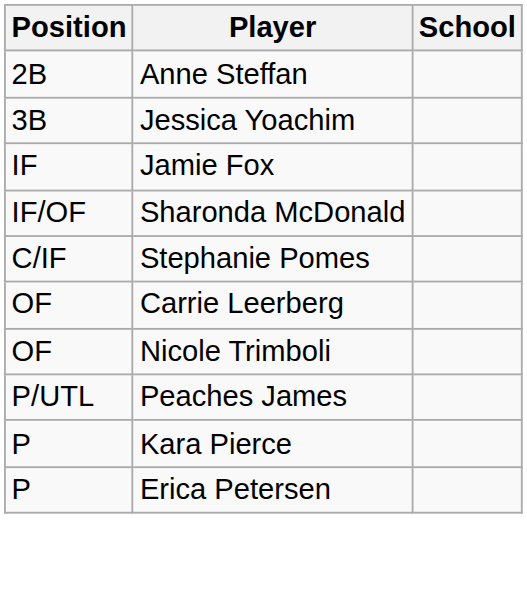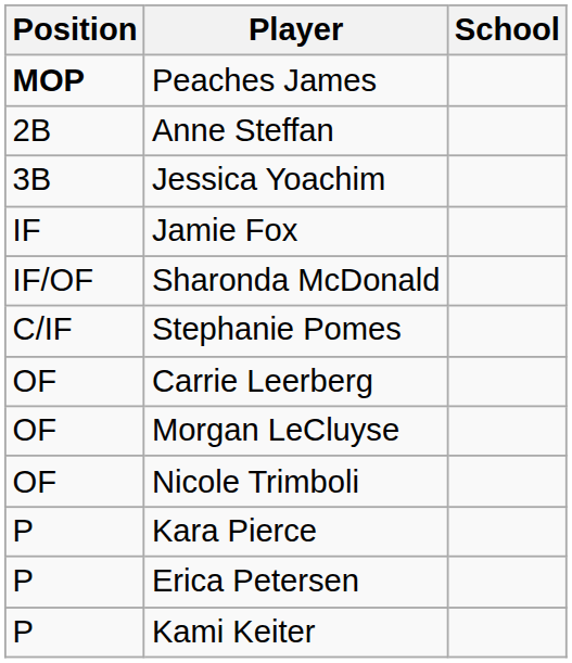+ row: MOP | Peaches James
+ row: OF | Morgan LeCluyse
- row: P/UTL | Peaches James
+ row: P | Kami Keiter
